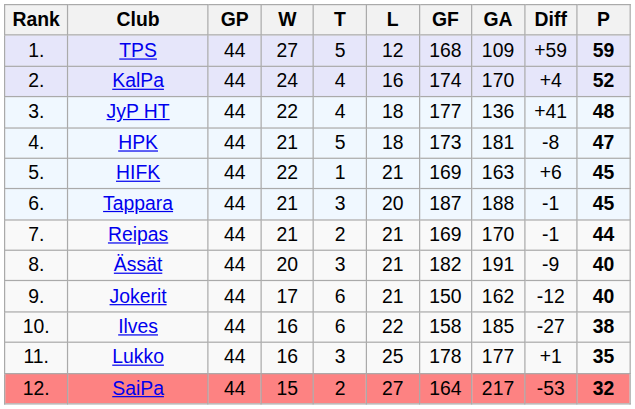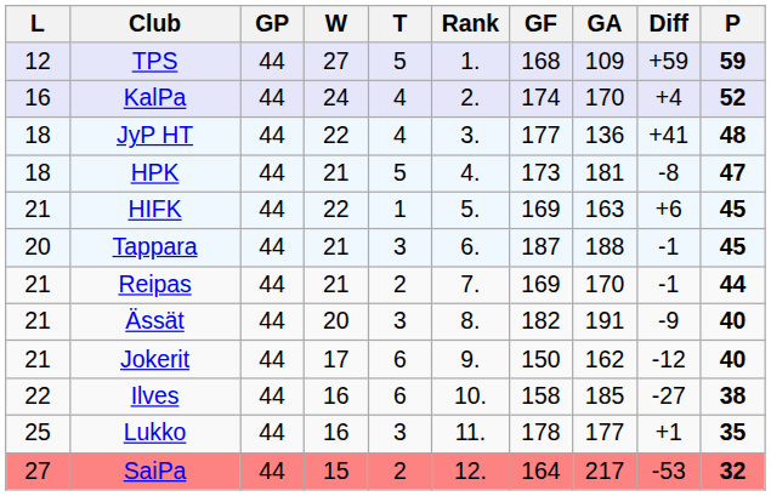columns swapped: Rank <-> L
